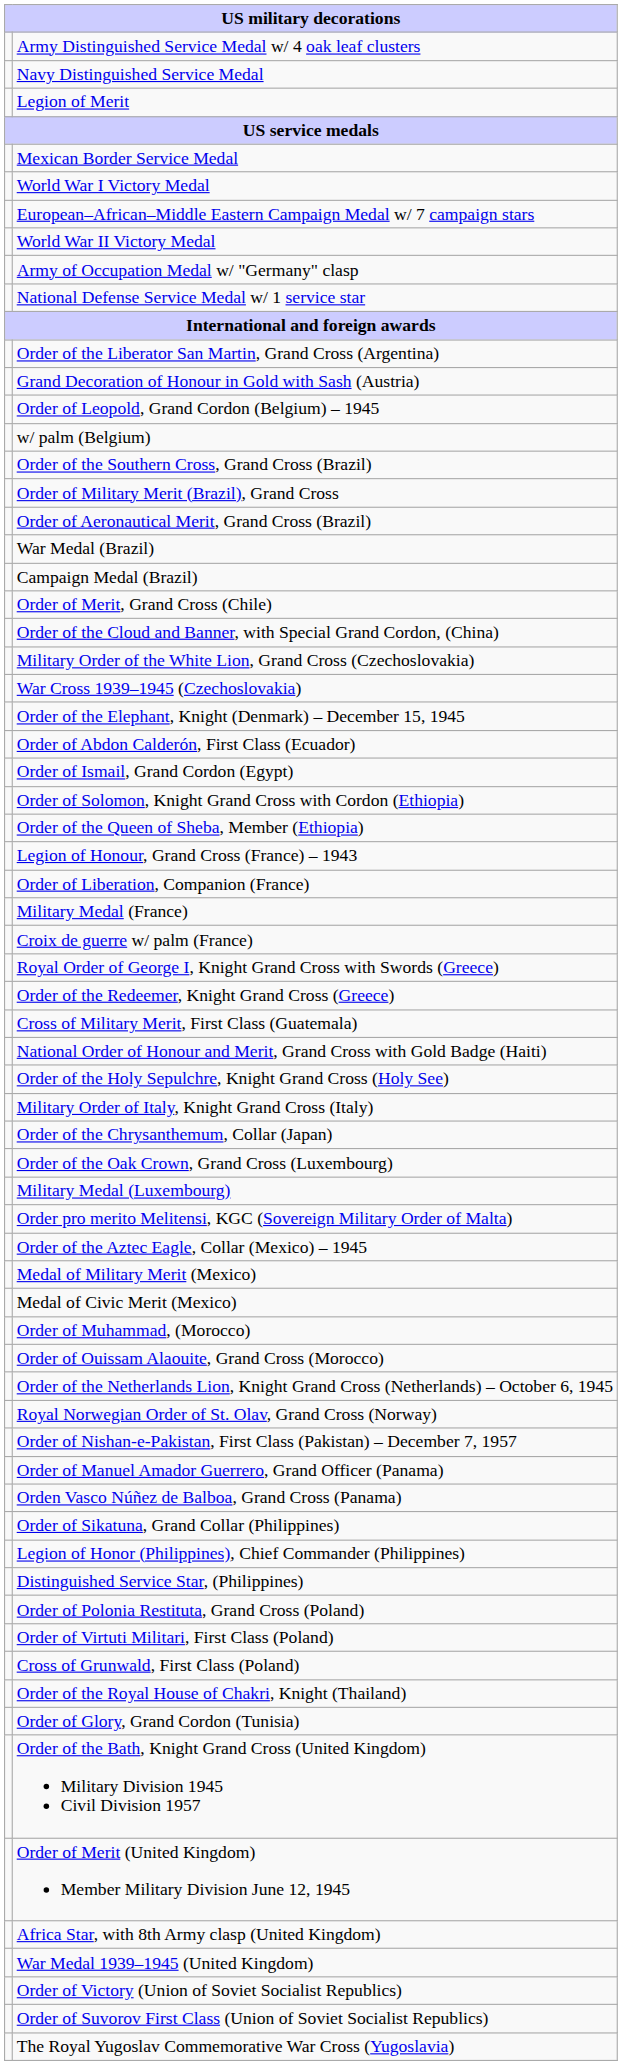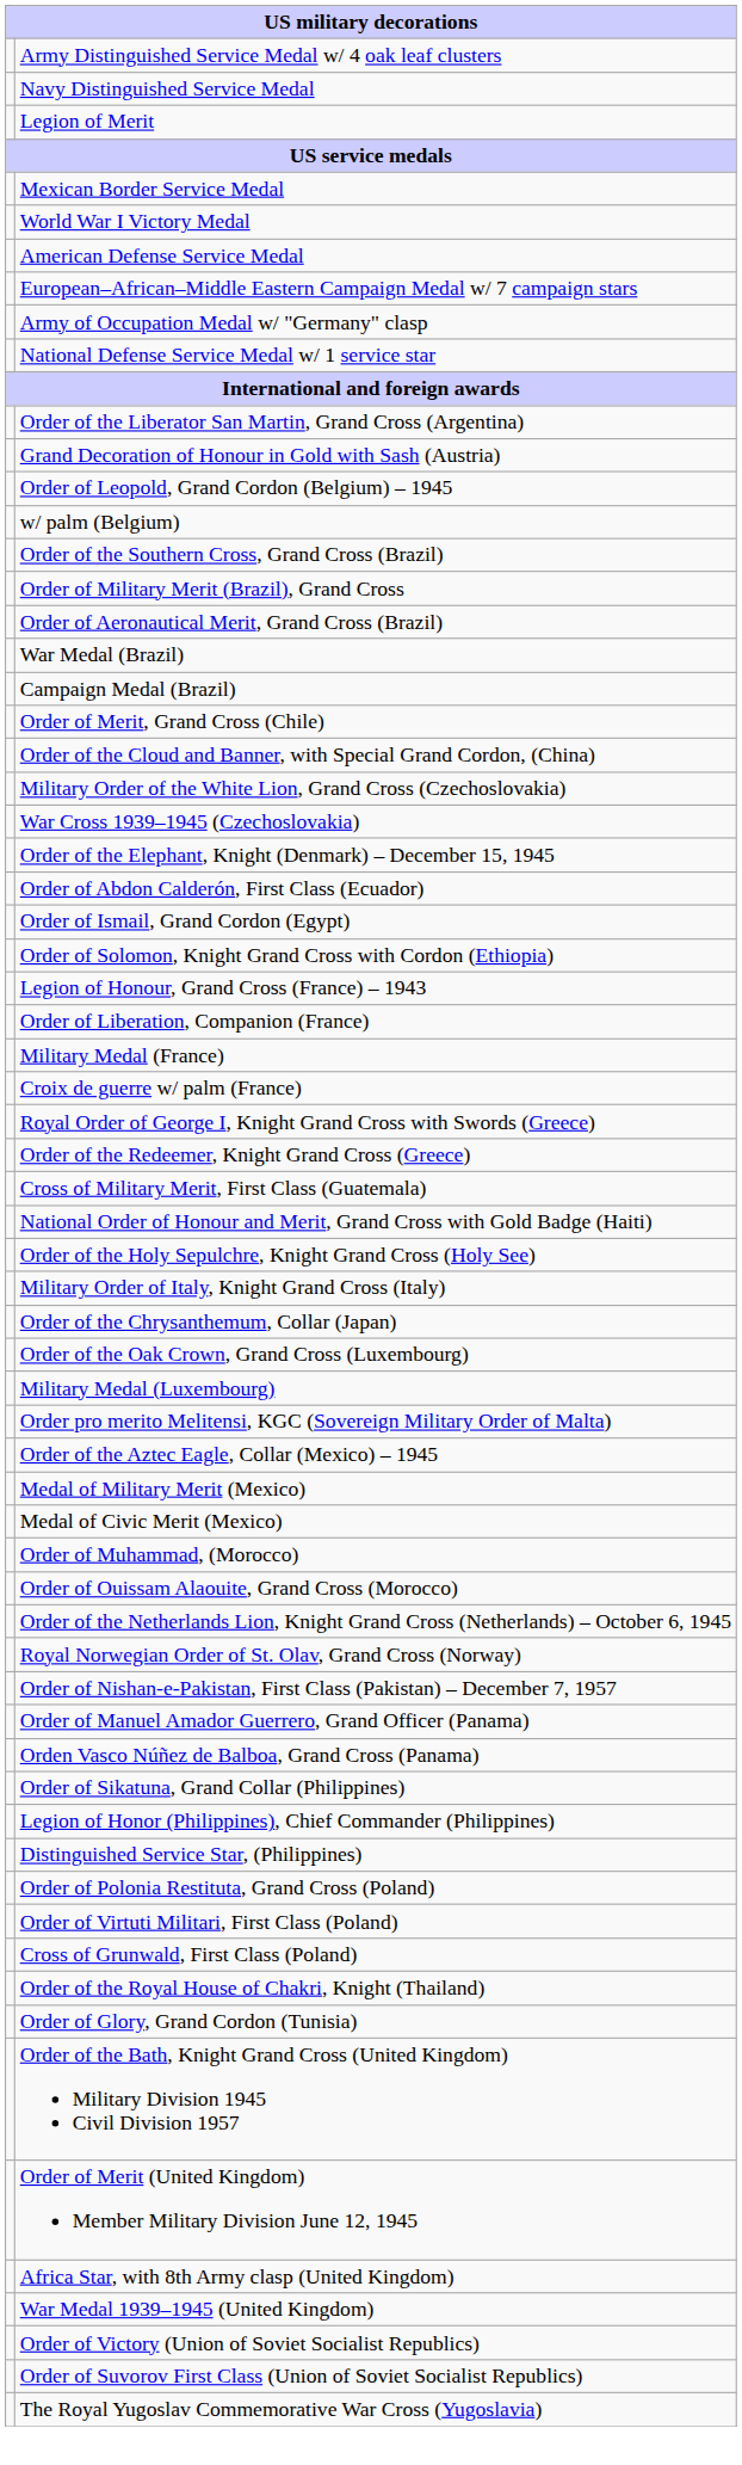+ row: American Defense Service Medal
- row: World War II Victory Medal
- row: Order of the Queen of Sheba, Member (Ethiopia)
